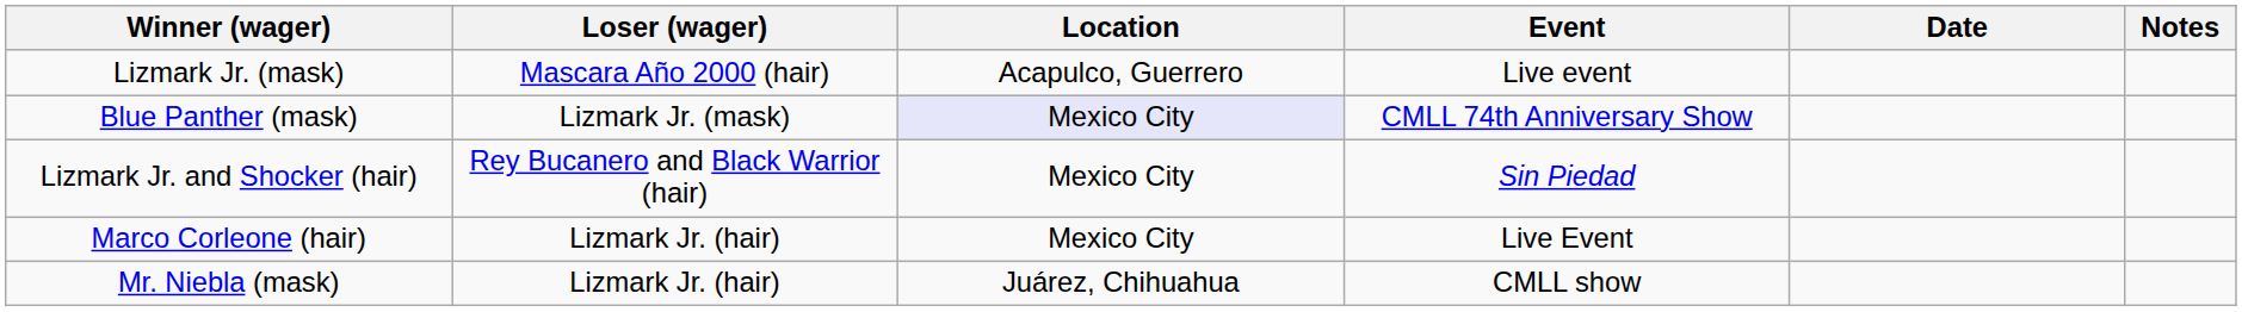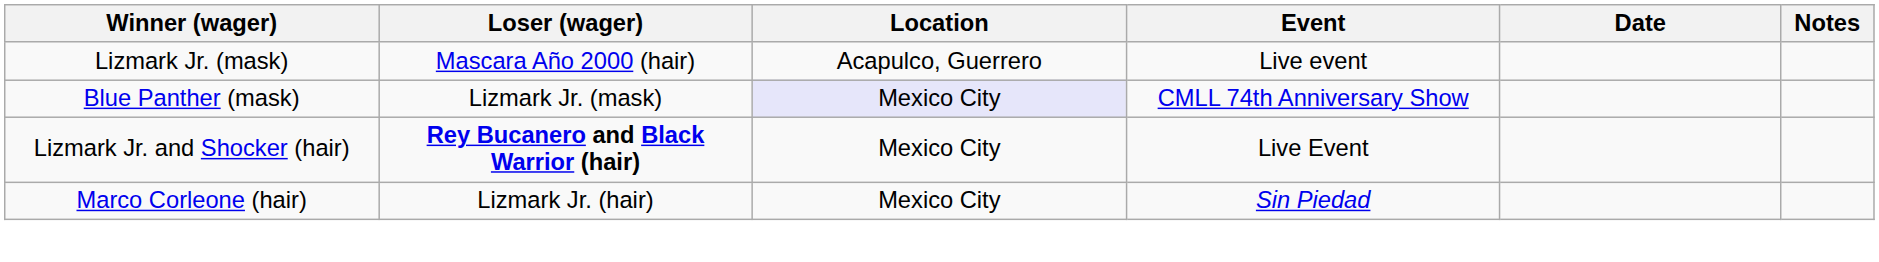Lizmark Jr. and Shocker (hair) | Loser (wager): normal -> bold
Lizmark Jr. and Shocker (hair) | Event: Sin Piedad -> Live Event
Marco Corleone (hair) | Event: Live Event -> Sin Piedad
- row: Mr. Niebla (mask) | Lizmark Jr. (hair) | Juárez, Chihuahua | CMLL show
